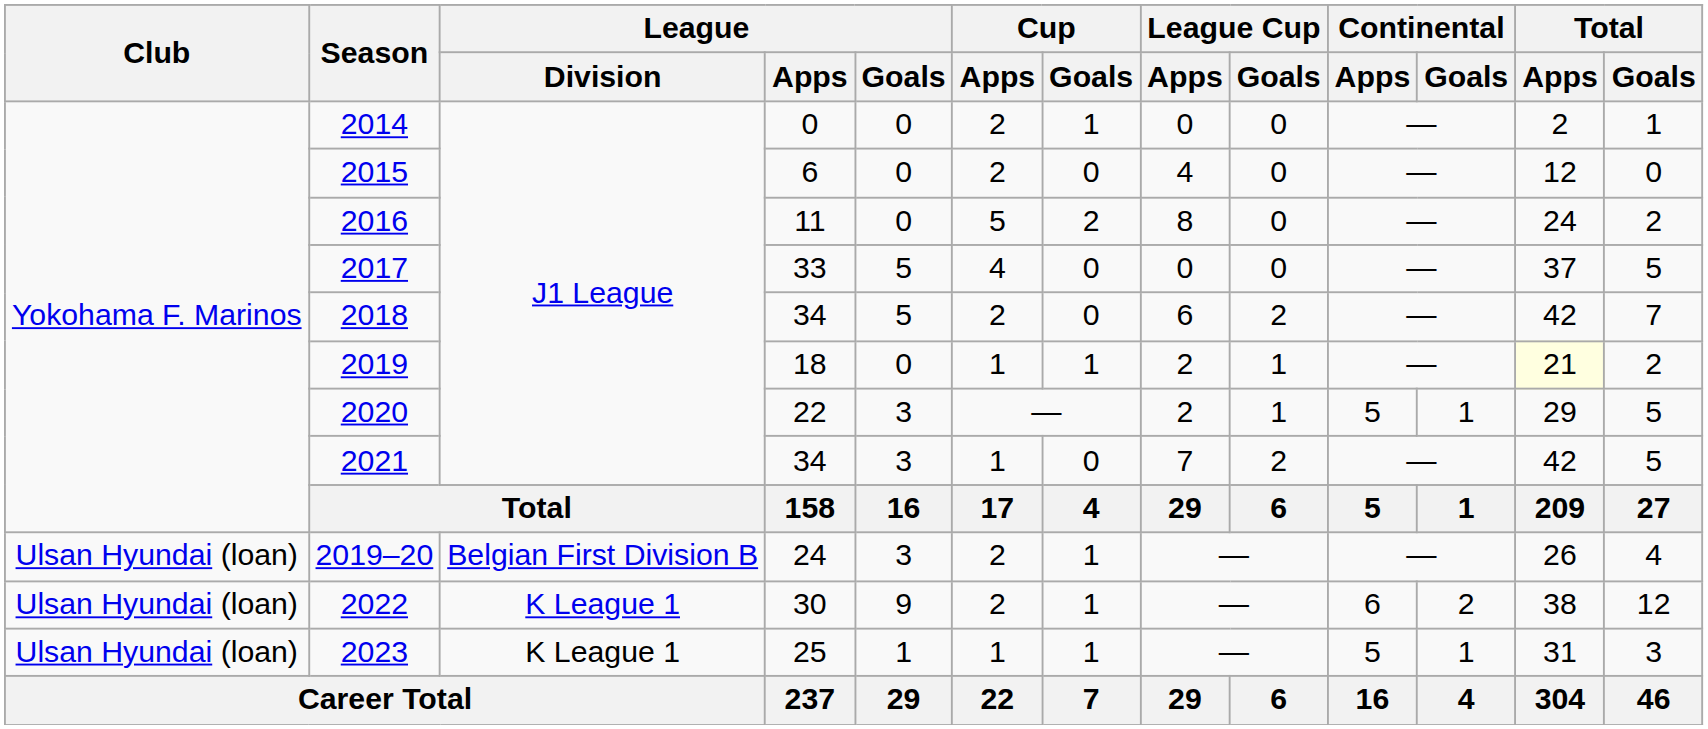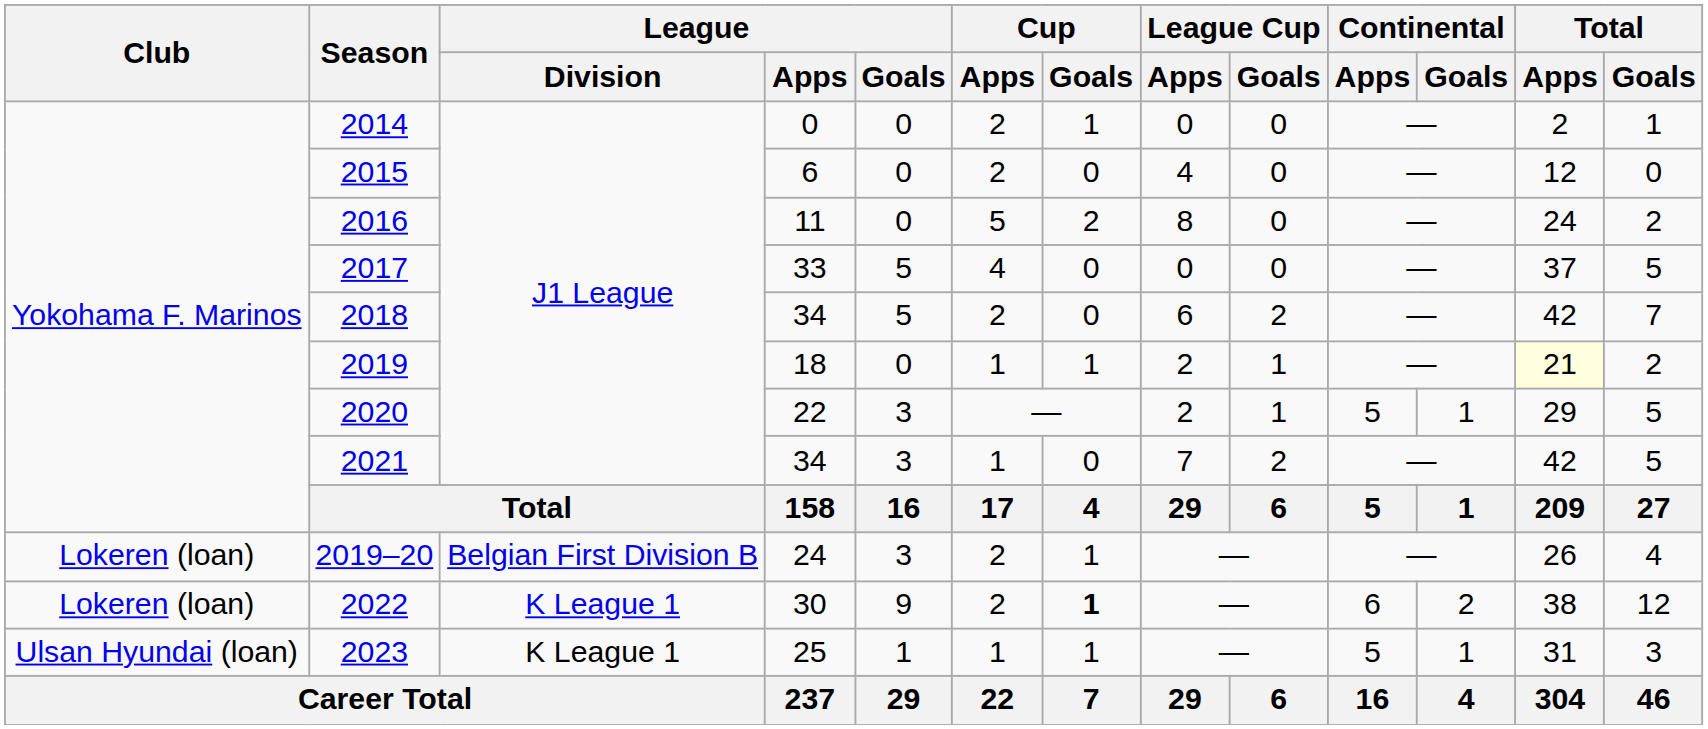2019–20 | Club: Ulsan Hyundai (loan) -> Lokeren (loan)
2022 | Club: Ulsan Hyundai (loan) -> Lokeren (loan)
2022 | Cup / Goals: normal -> bold
